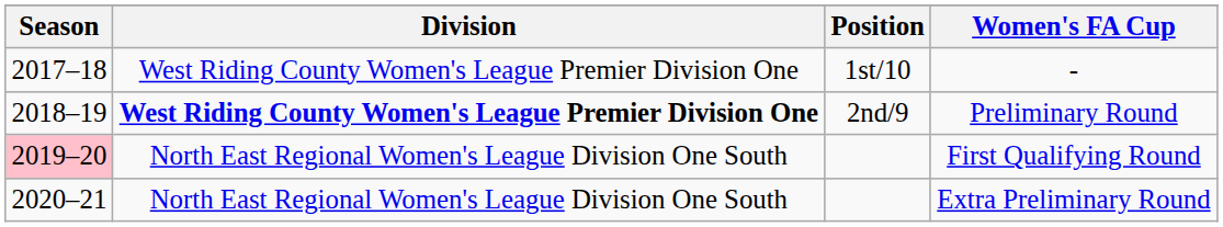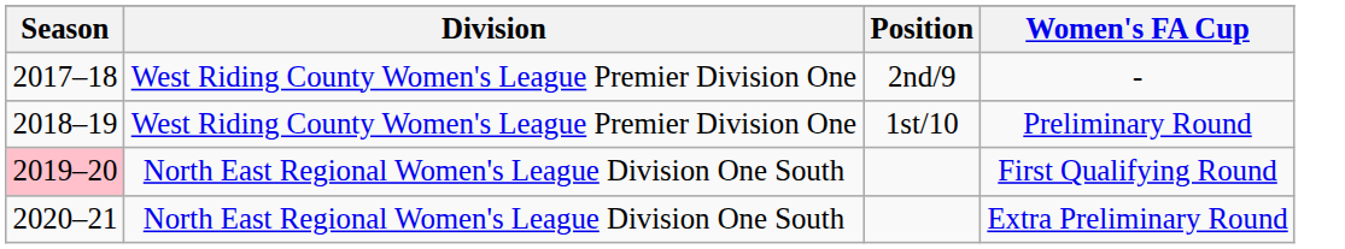- | Position: 1st/10 -> 2nd/9
Preliminary Round | Division: bold -> normal
Preliminary Round | Position: 2nd/9 -> 1st/10
